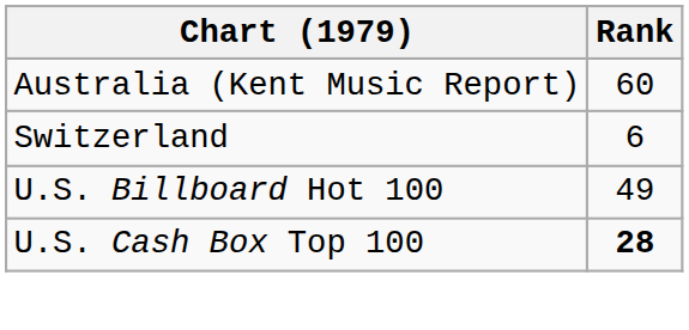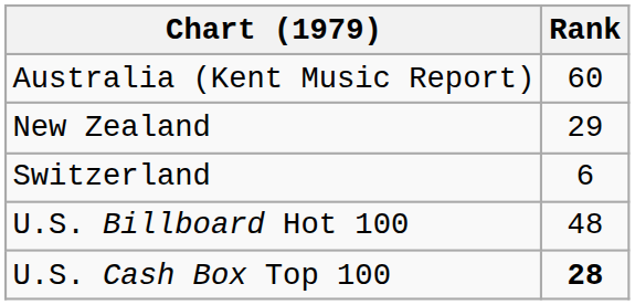+ row: New Zealand | 29
U.S. Billboard Hot 100 | Rank: 49 -> 48
